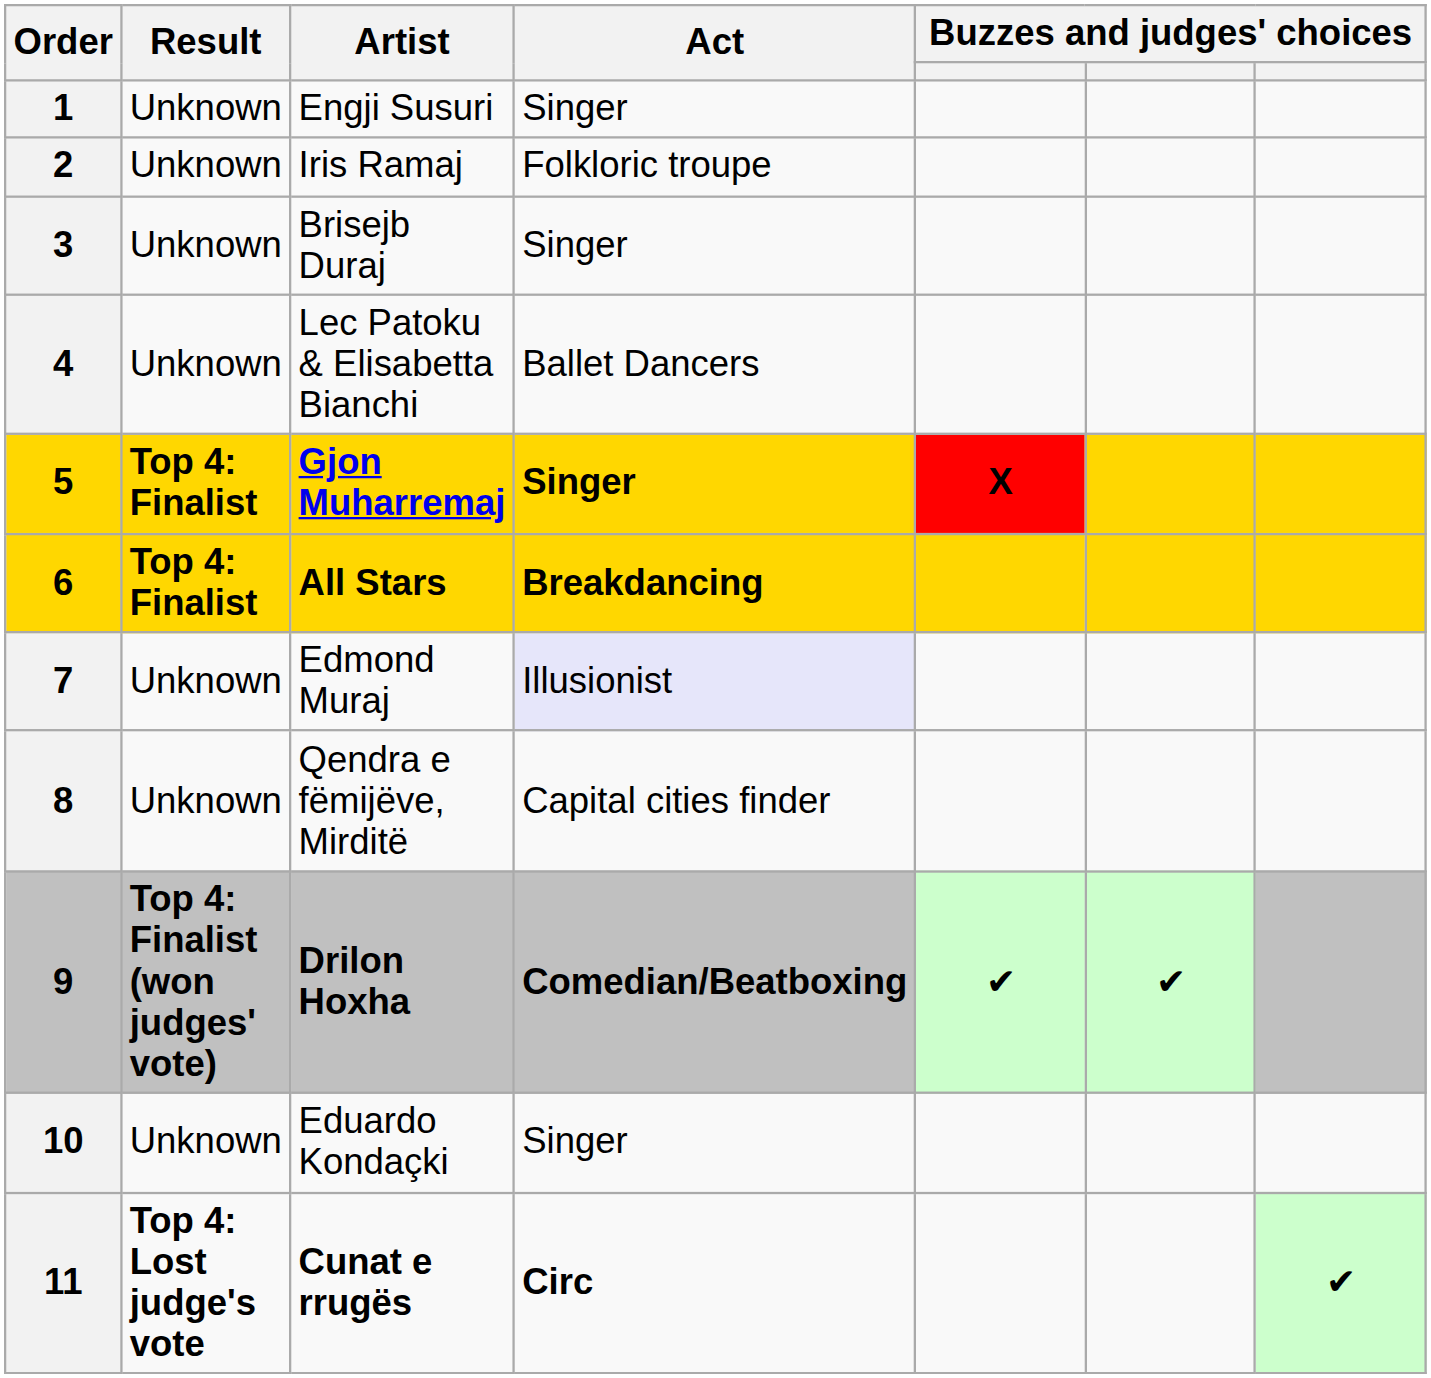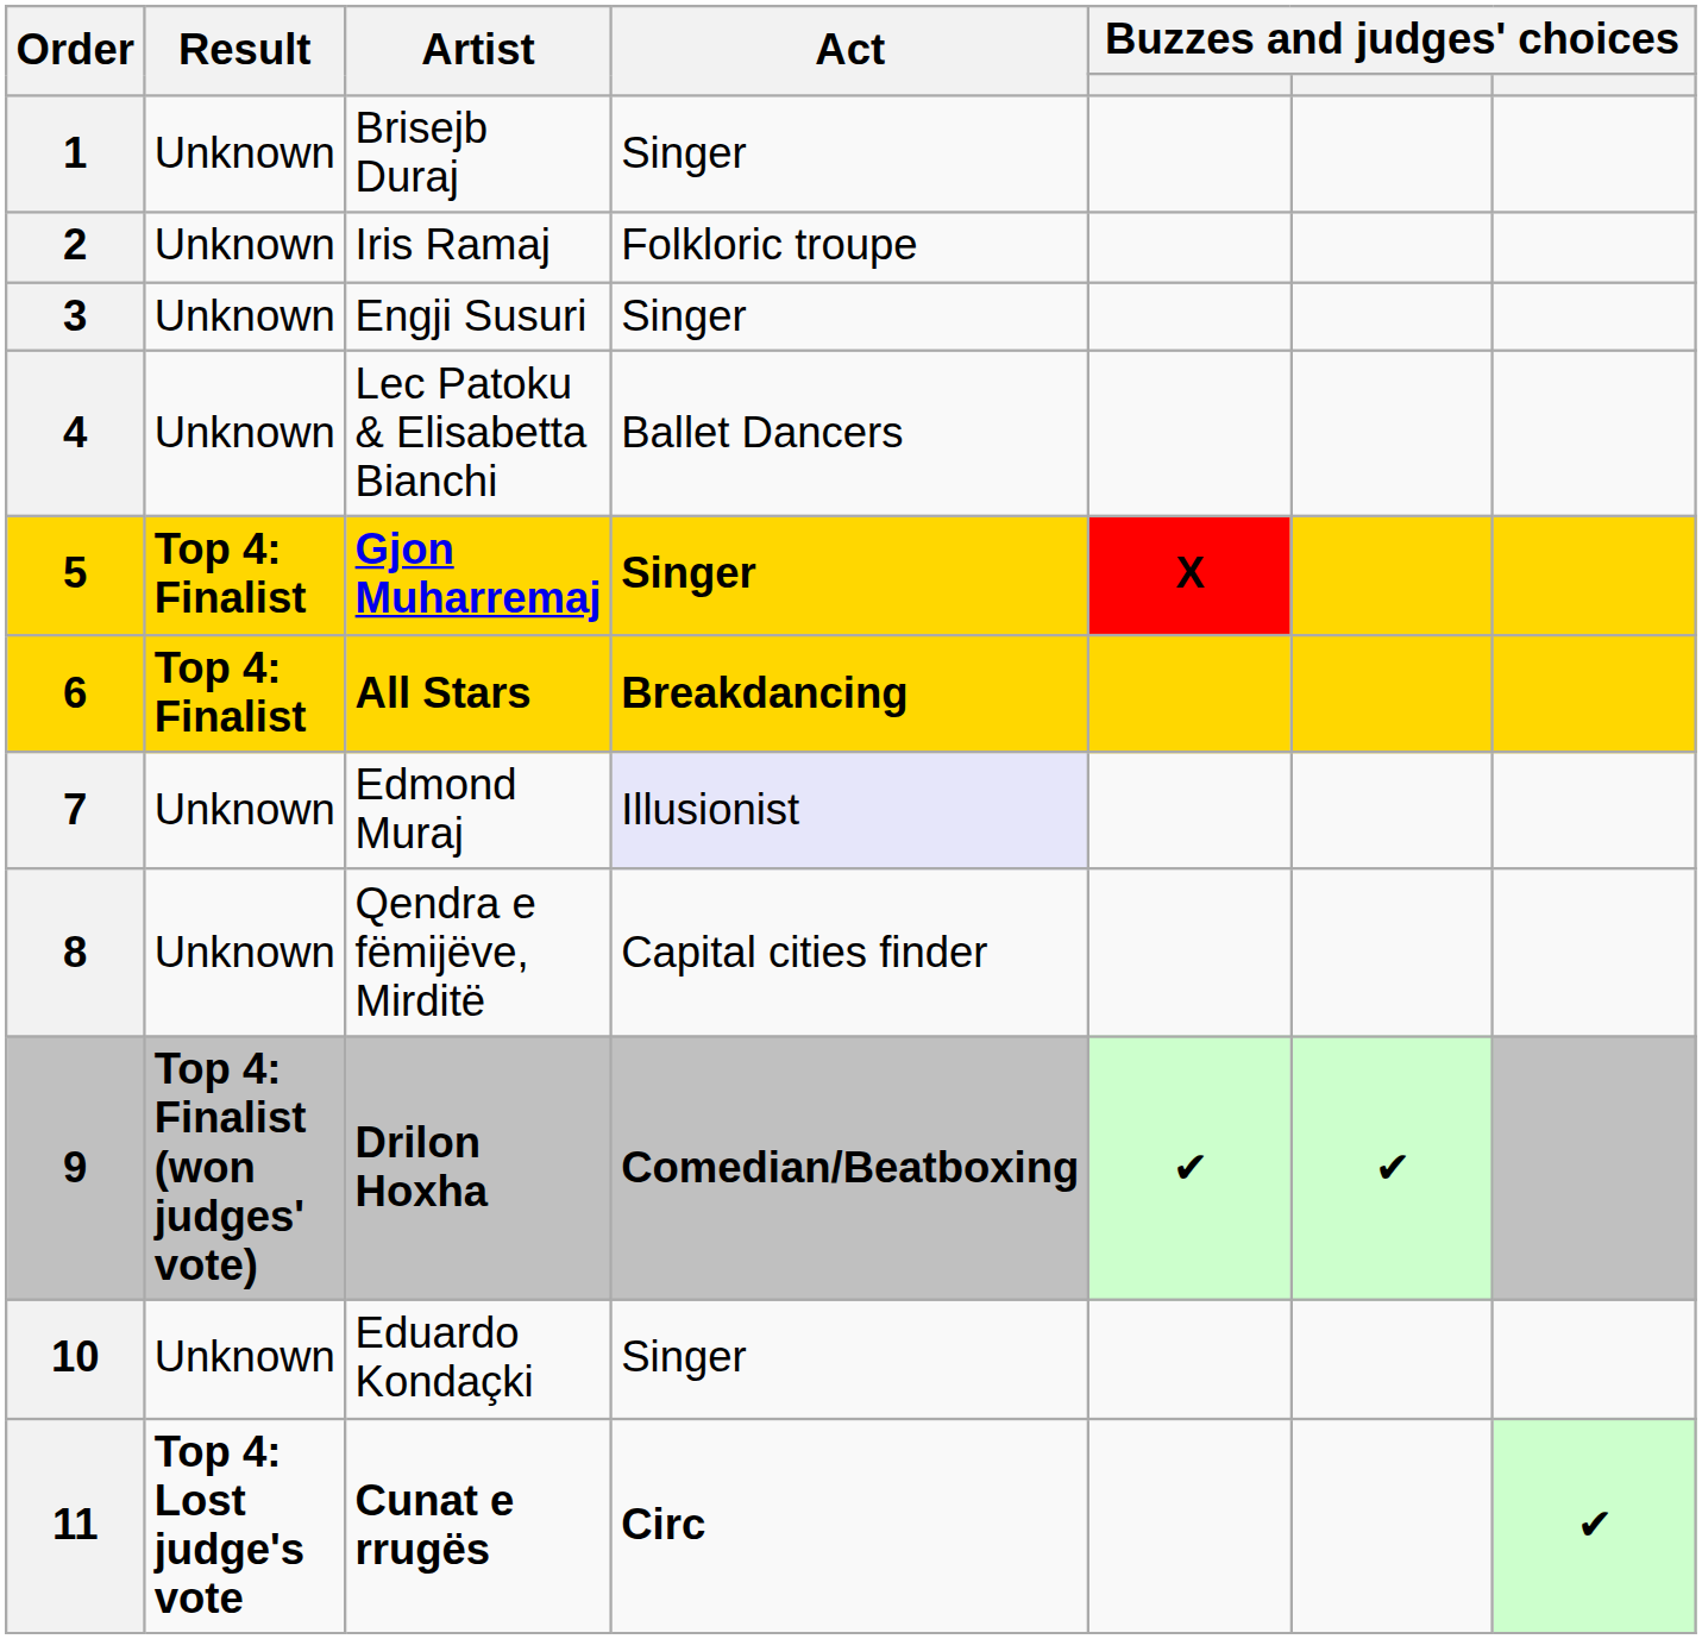1 | Artist: Engji Susuri -> Brisejb Duraj
3 | Artist: Brisejb Duraj -> Engji Susuri
